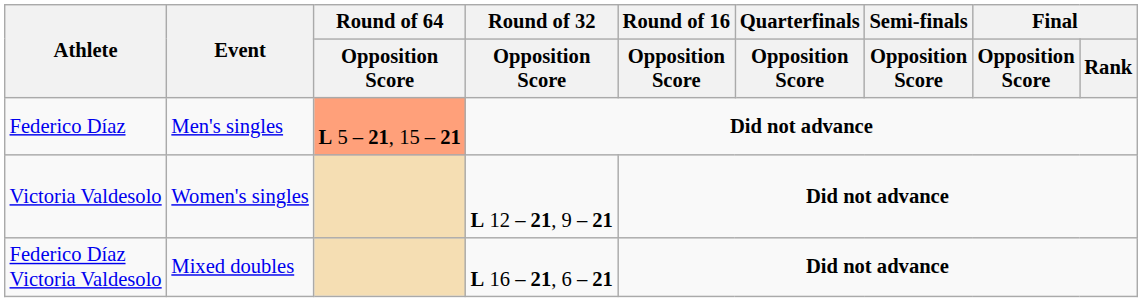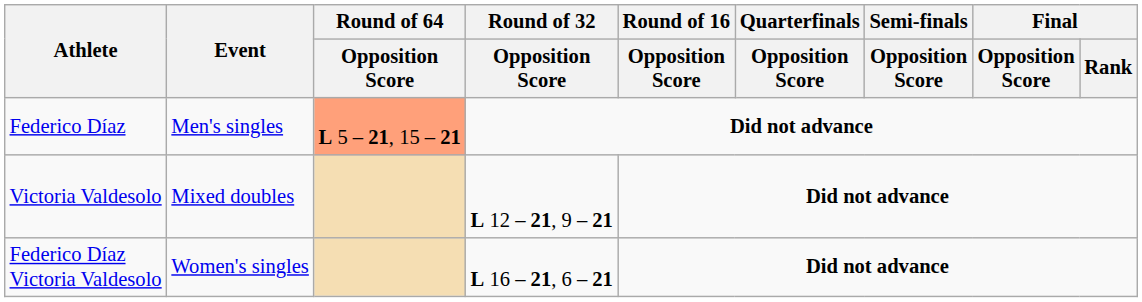Victoria Valdesolo | Event: Women's singles -> Mixed doubles
Federico Díaz Victoria Valdesolo | Event: Mixed doubles -> Women's singles
